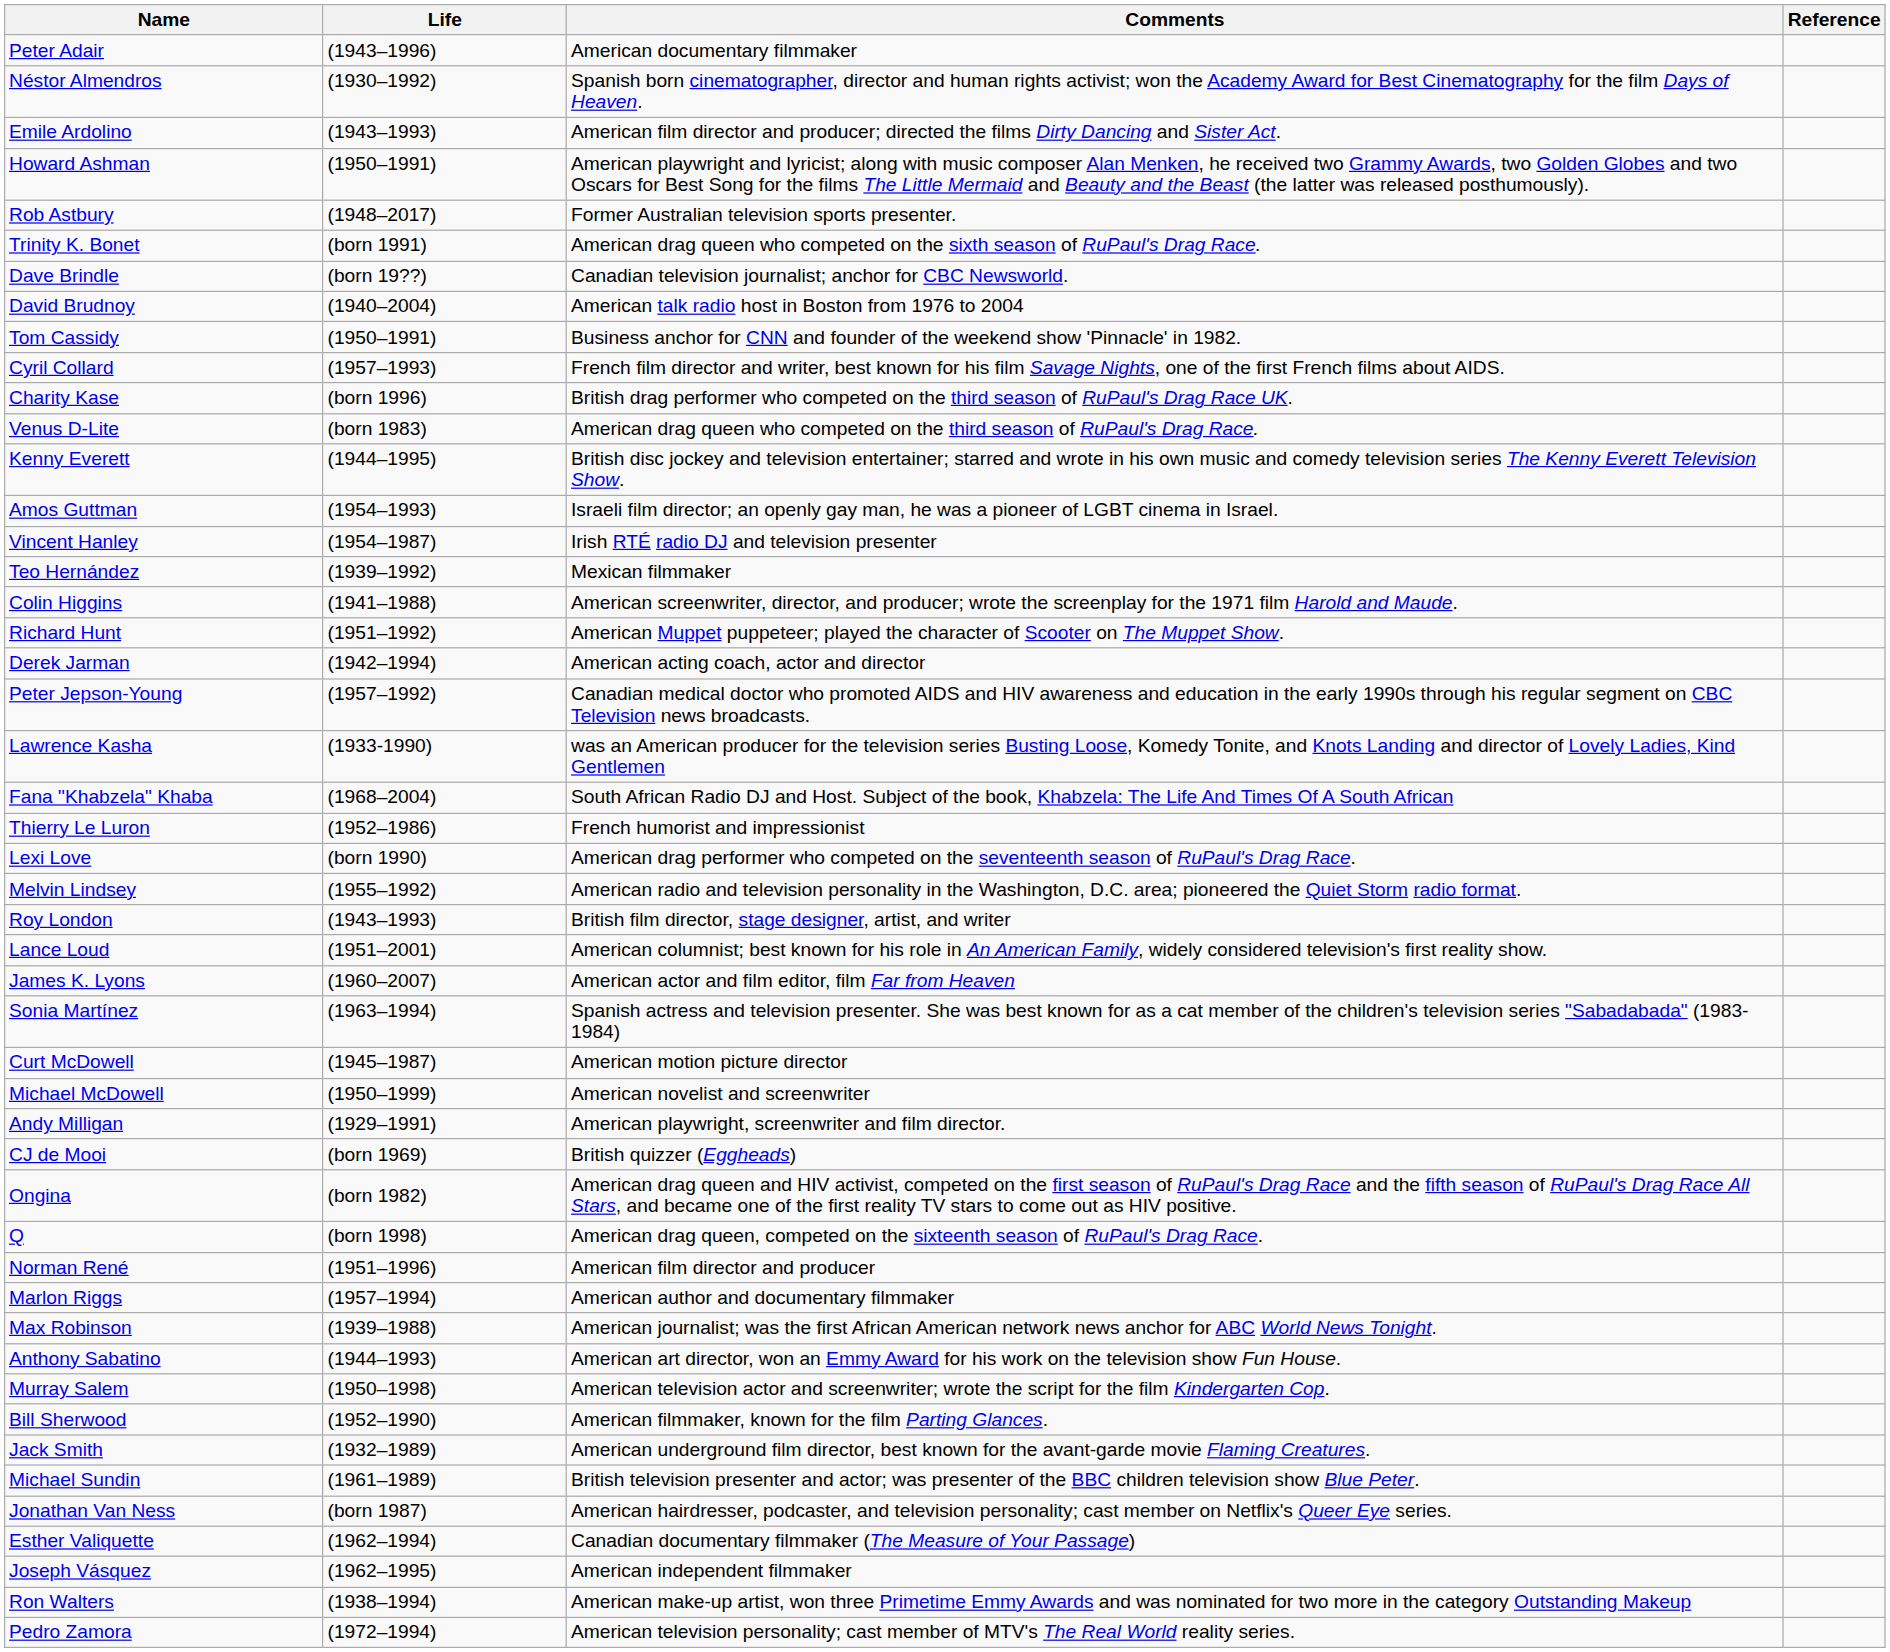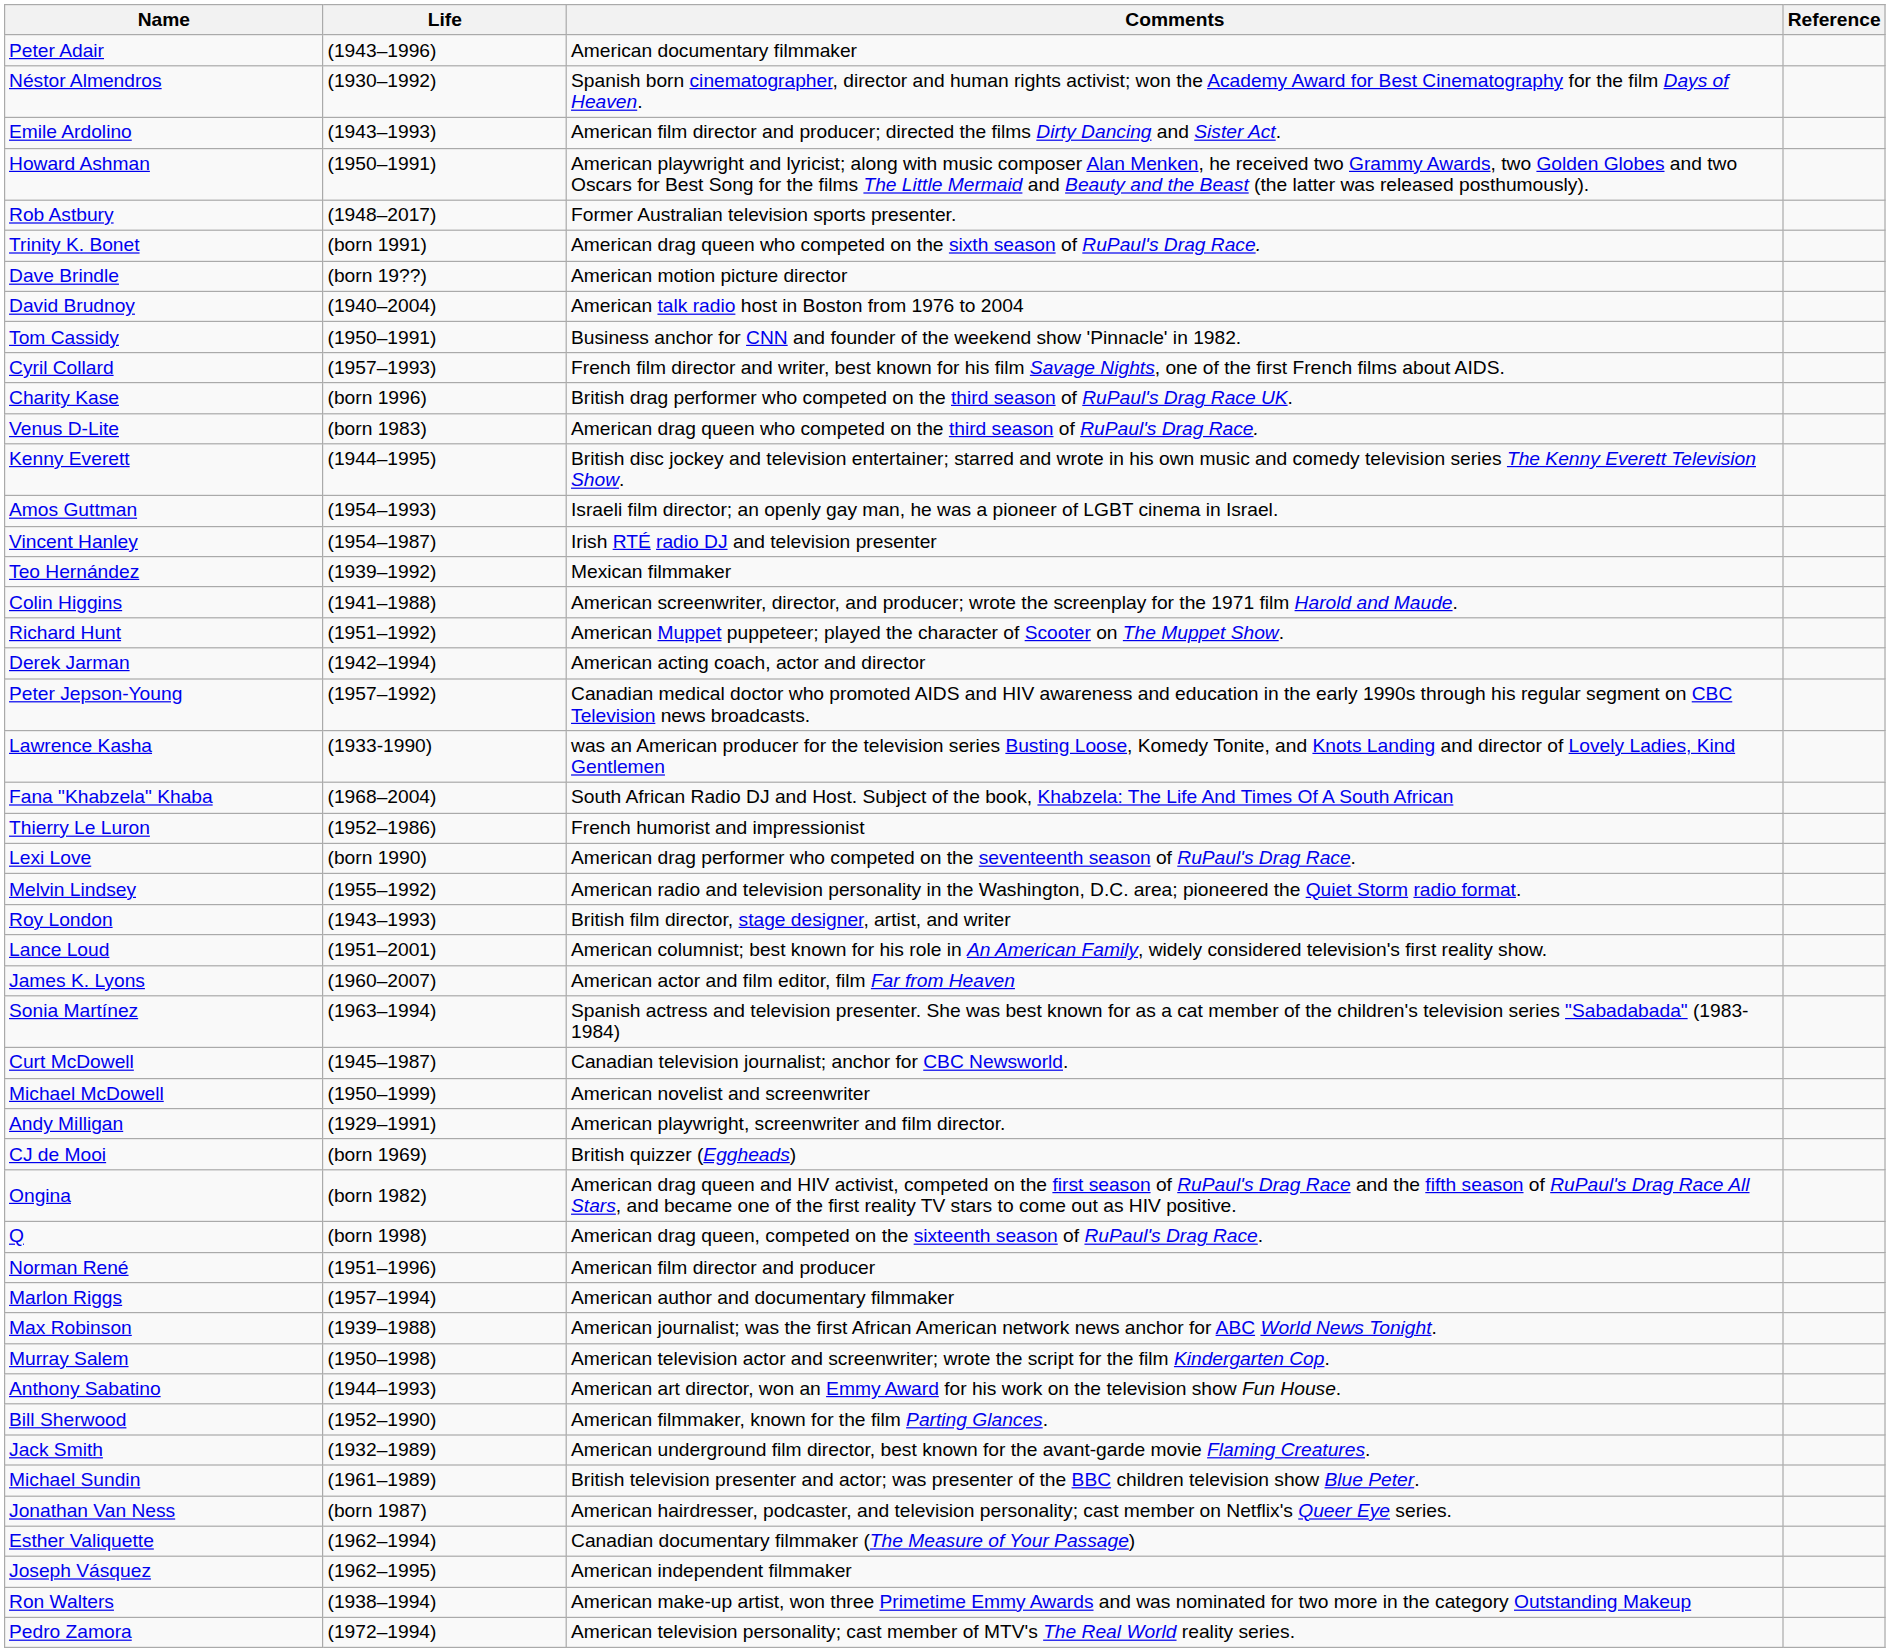Dave Brindle | Comments: Canadian television journalist; anchor for CBC Newsworld. -> American motion picture director
Curt McDowell | Comments: American motion picture director -> Canadian television journalist; anchor for CBC Newsworld.
rows swapped: Anthony Sabatino <-> Murray Salem
